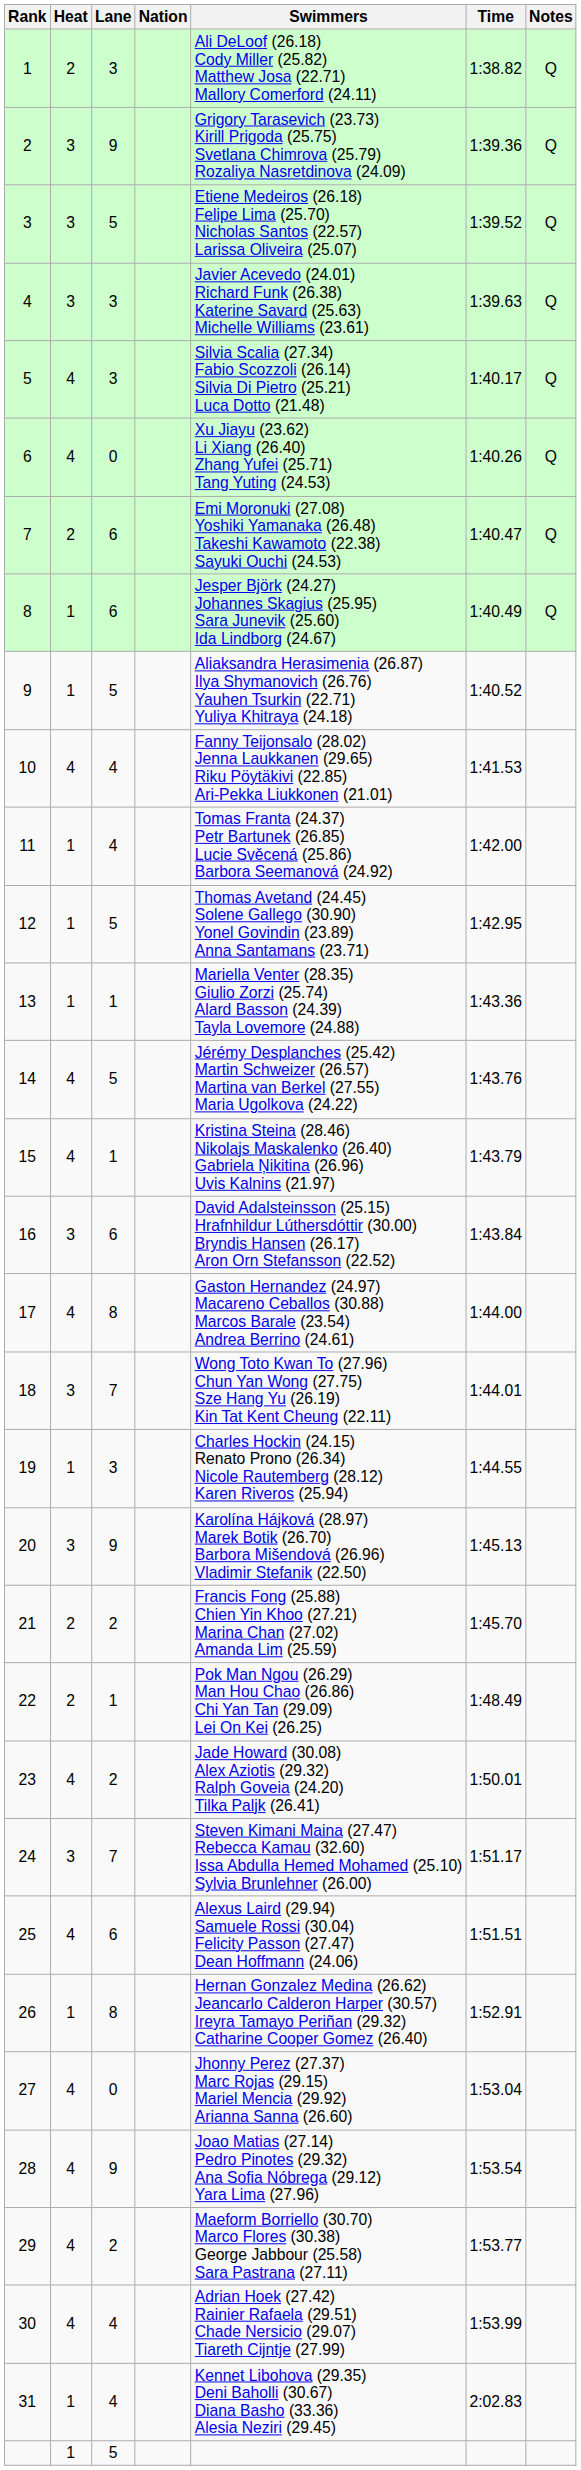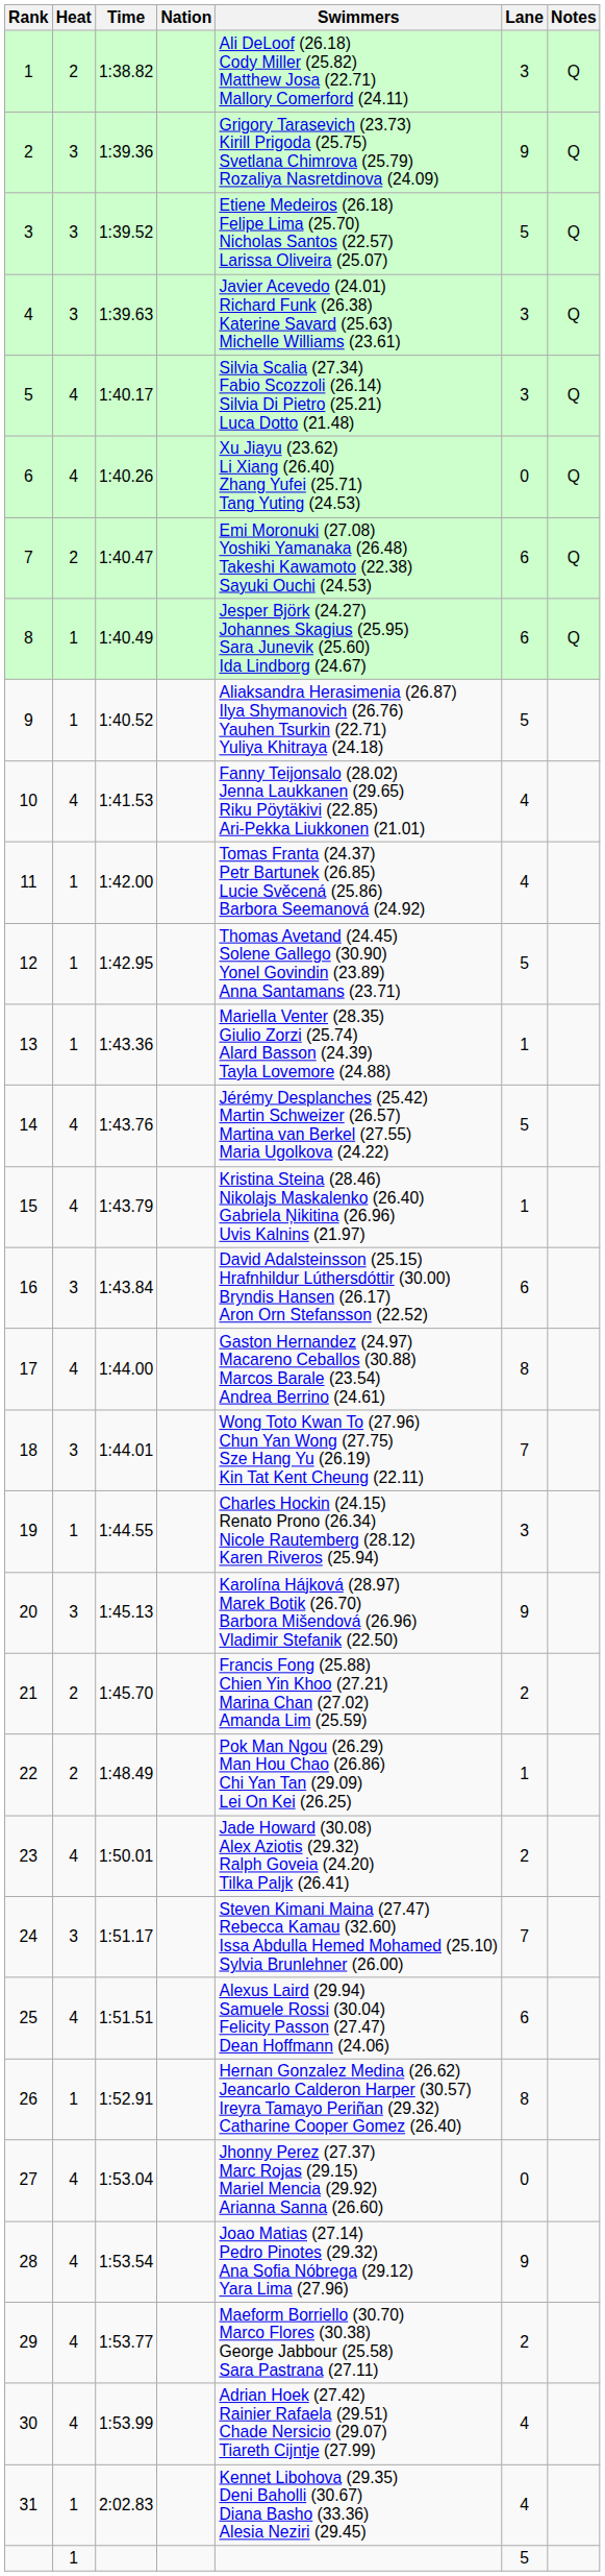columns swapped: Lane <-> Time
